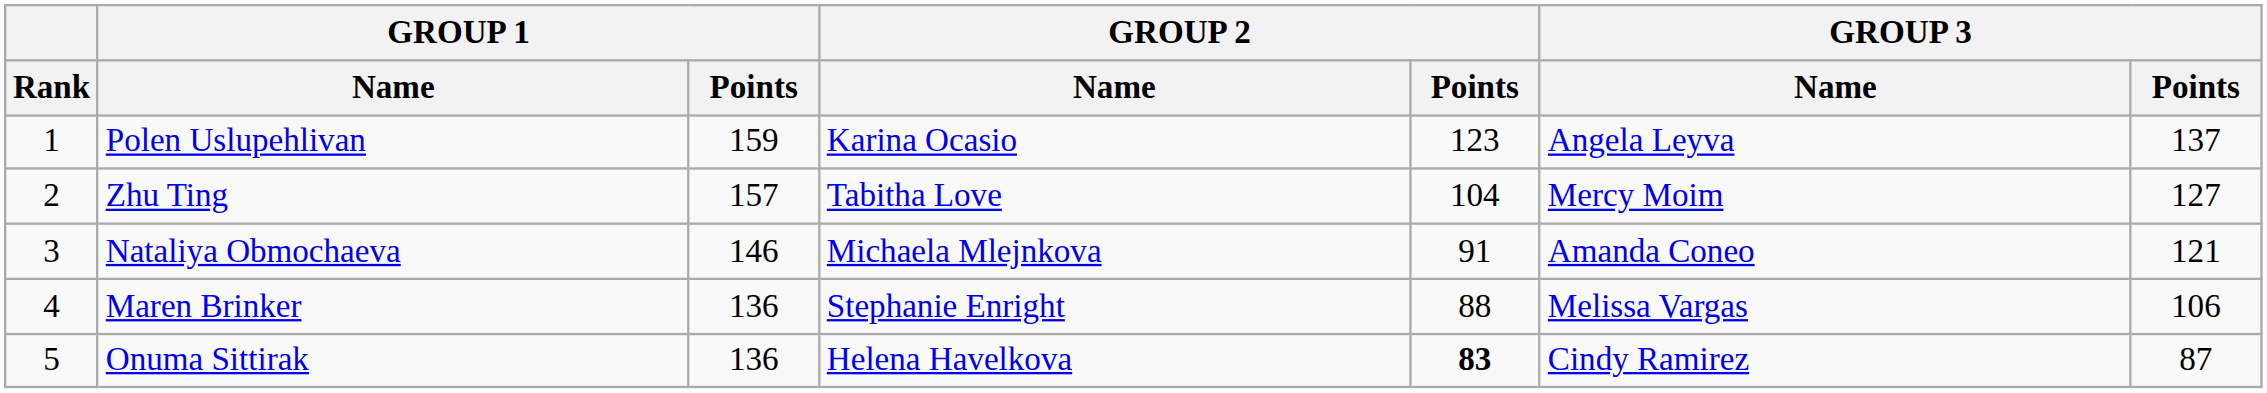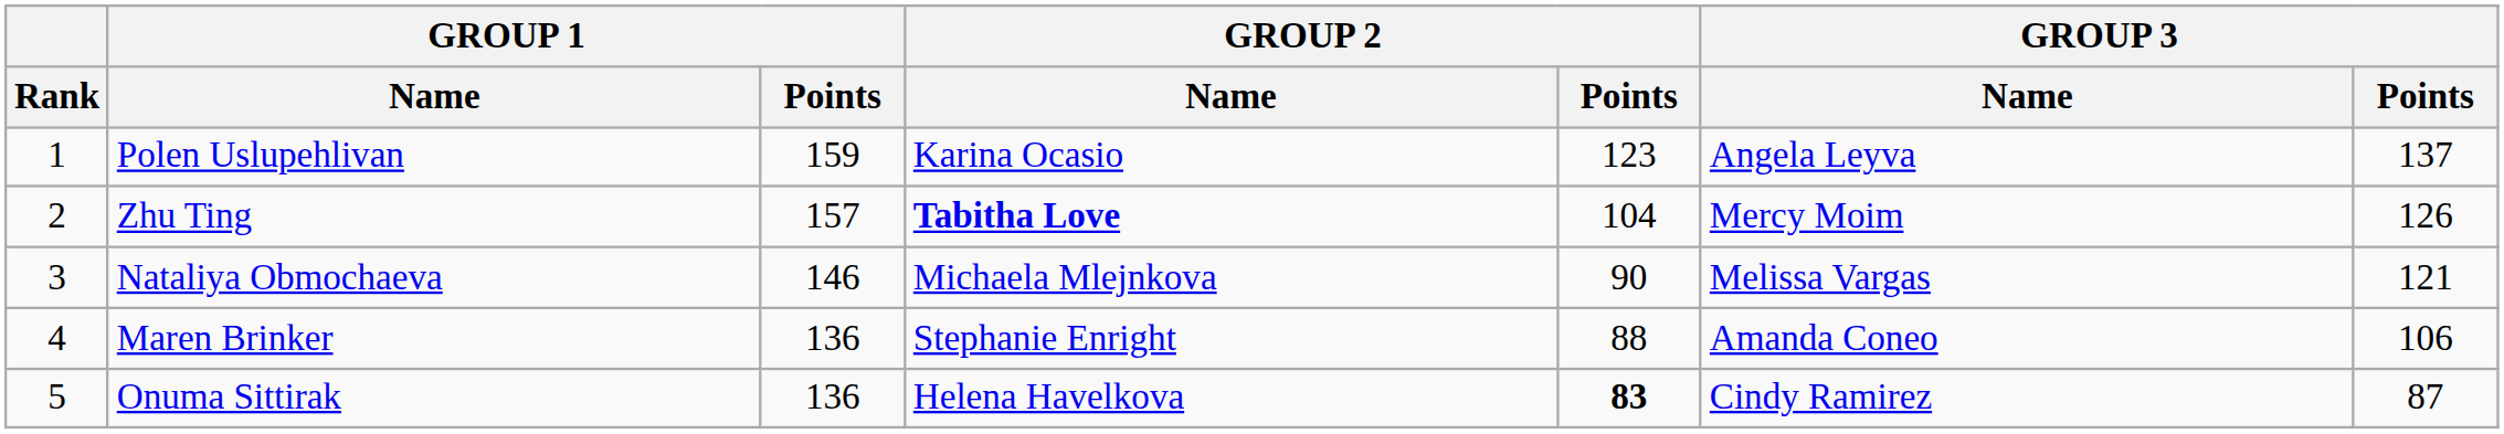Zhu Ting | GROUP 2 / Name: normal -> bold
Zhu Ting | GROUP 3 / Points: 127 -> 126
Nataliya Obmochaeva | GROUP 2 / Points: 91 -> 90
Nataliya Obmochaeva | GROUP 3 / Name: Amanda Coneo -> Melissa Vargas
Maren Brinker | GROUP 3 / Name: Melissa Vargas -> Amanda Coneo
